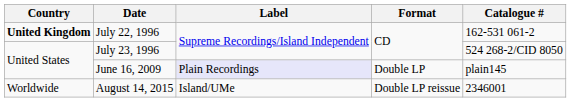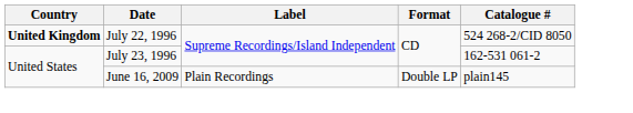July 22, 1996 | Catalogue #: 162-531 061-2 -> 524 268-2/CID 8050
July 23, 1996 | Catalogue #: 524 268-2/CID 8050 -> 162-531 061-2
June 16, 2009 | Label: lavender background -> no background
- row: Worldwide | August 14, 2015 | Island/UMe | Double LP reissue | 2346001
